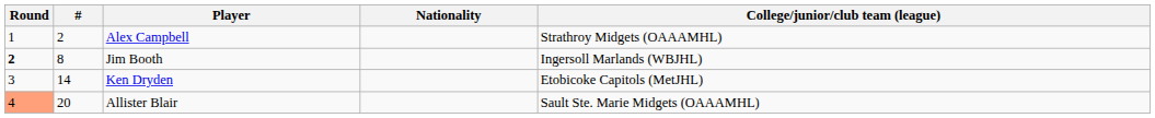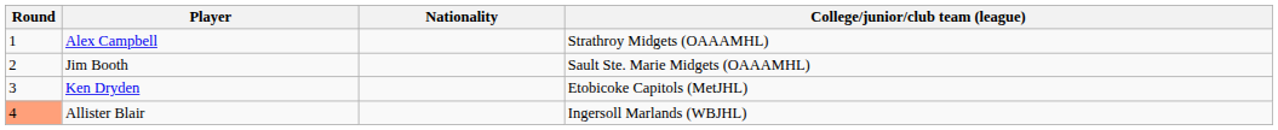- column: # | 2 | 8 | 14 | 20
Jim Booth | Round: bold -> normal
Jim Booth | College/junior/club team (league): Ingersoll Marlands (WBJHL) -> Sault Ste. Marie Midgets (OAAAMHL)
Allister Blair | College/junior/club team (league): Sault Ste. Marie Midgets (OAAAMHL) -> Ingersoll Marlands (WBJHL)
